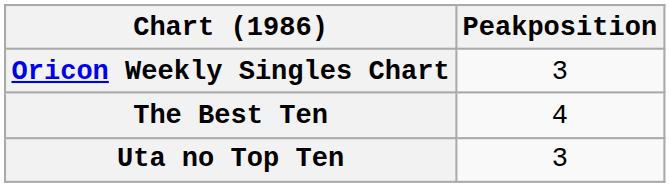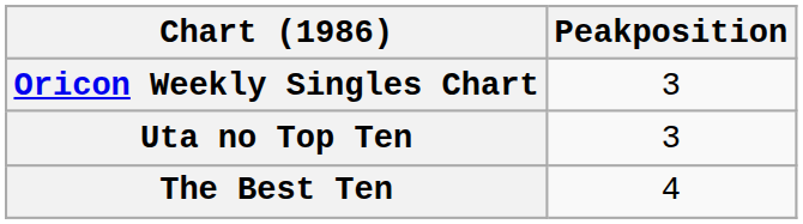rows swapped: The Best Ten <-> Uta no Top Ten
